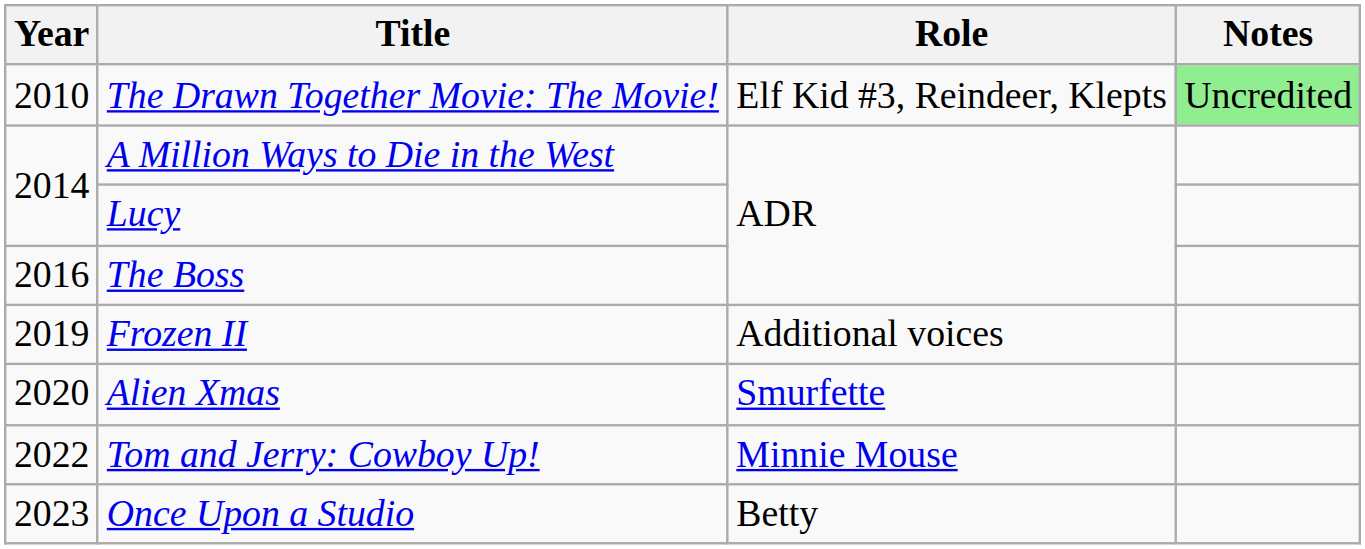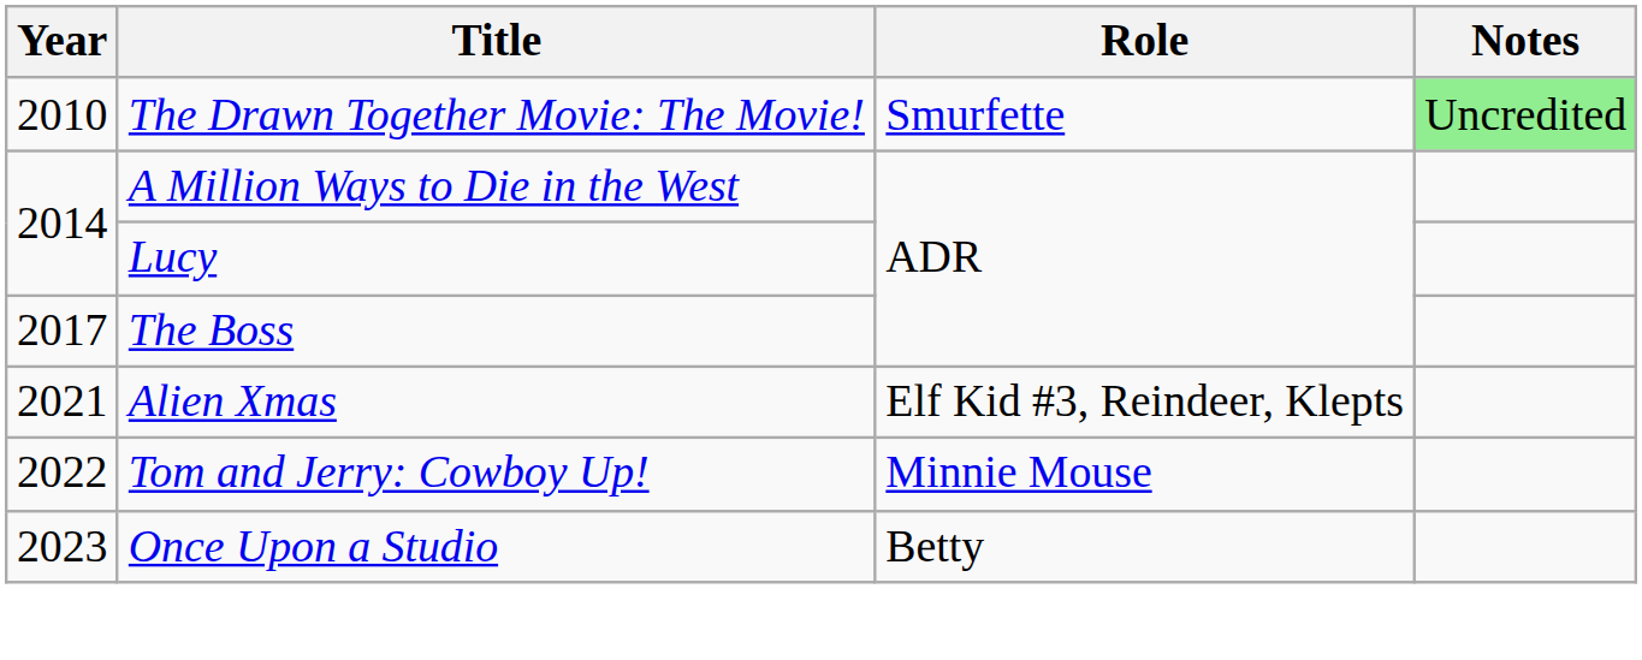The Drawn Together Movie: The Movie! | Role: Elf Kid #3, Reindeer, Klepts -> Smurfette
The Boss | Year: 2016 -> 2017
- row: 2019 | Frozen II | Additional voices
Alien Xmas | Year: 2020 -> 2021
Alien Xmas | Role: Smurfette -> Elf Kid #3, Reindeer, Klepts
